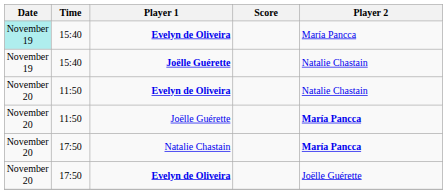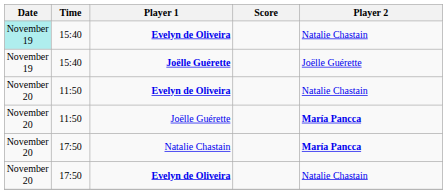15:40 / Evelyn de Oliveira | Player 2: María Pancca -> Natalie Chastain
15:40 / Joëlle Guérette | Player 2: Natalie Chastain -> Joëlle Guérette
17:50 / Evelyn de Oliveira | Player 2: Joëlle Guérette -> Natalie Chastain
